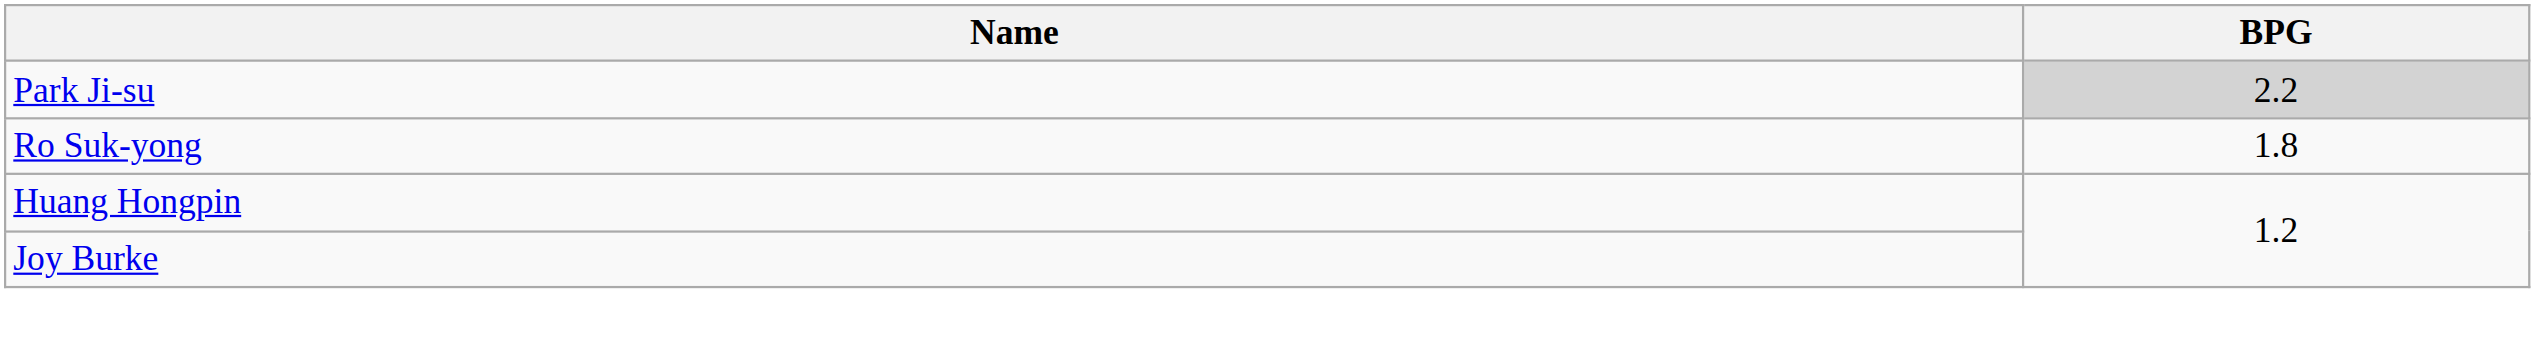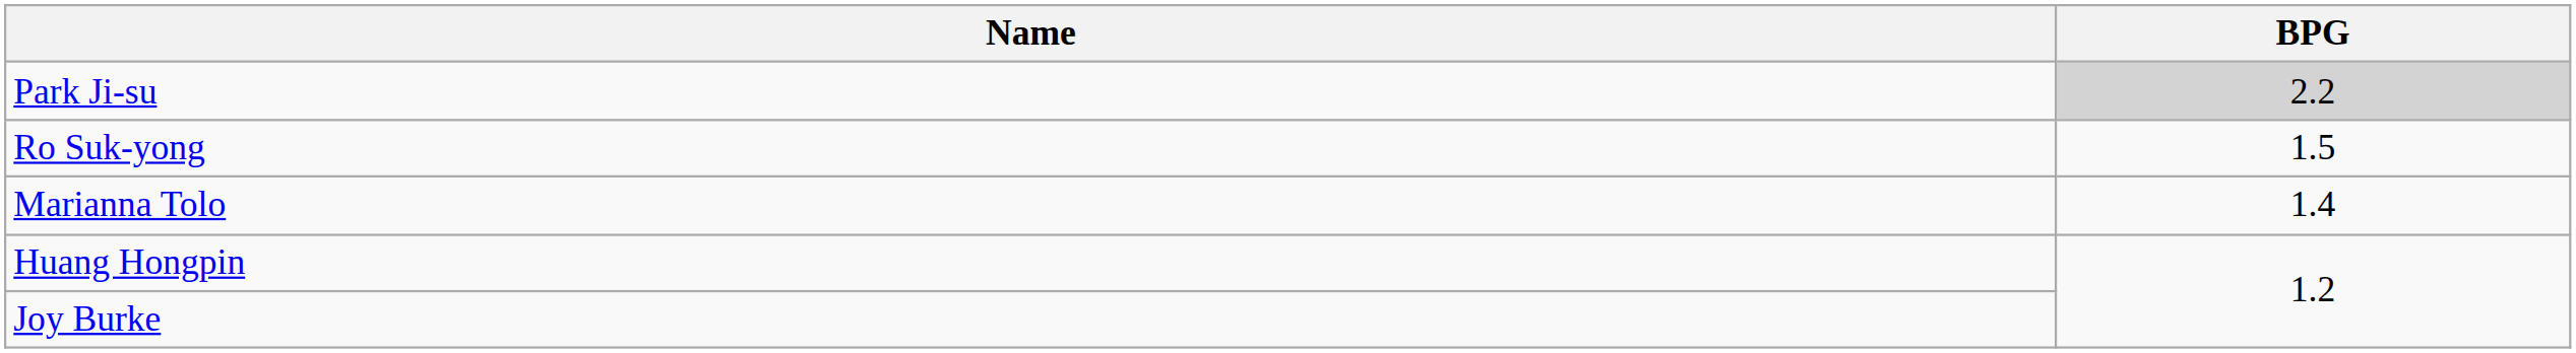Ro Suk-yong | BPG: 1.8 -> 1.5
+ row: Marianna Tolo | 1.4
